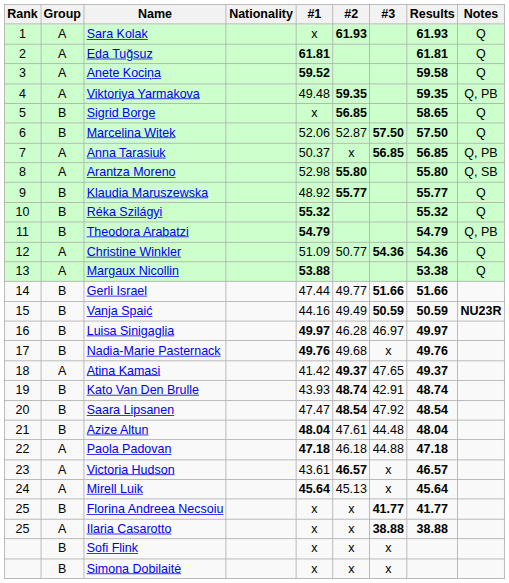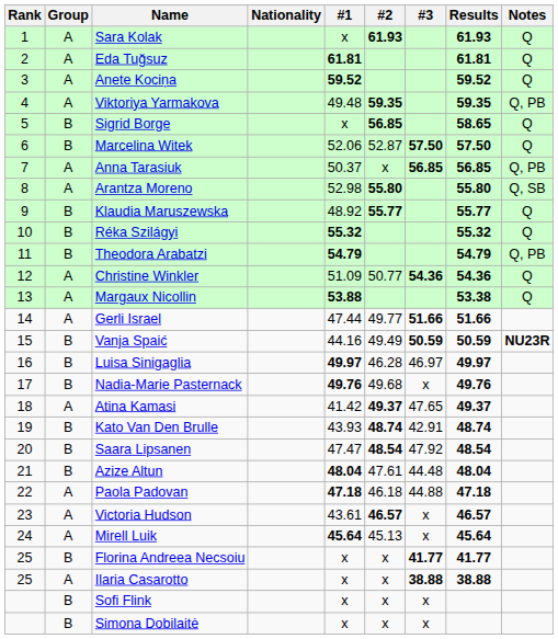Anete Kociņa | Results: 59.58 -> 59.52
Gerli Israel | Group: B -> A
